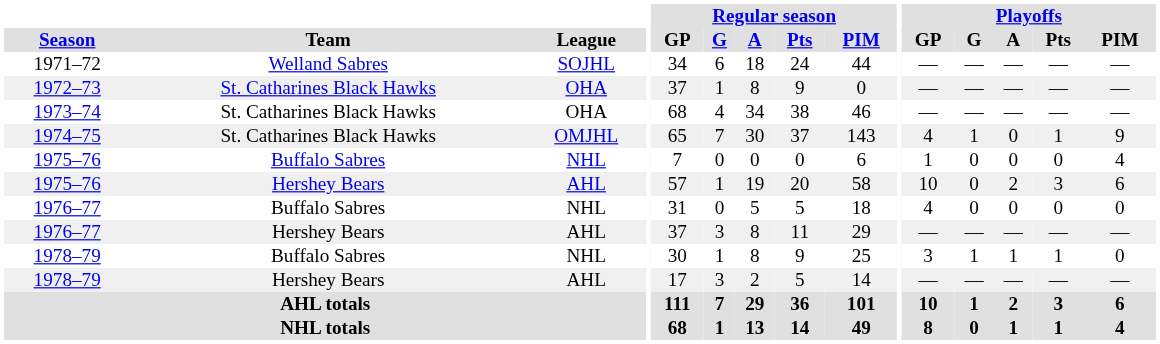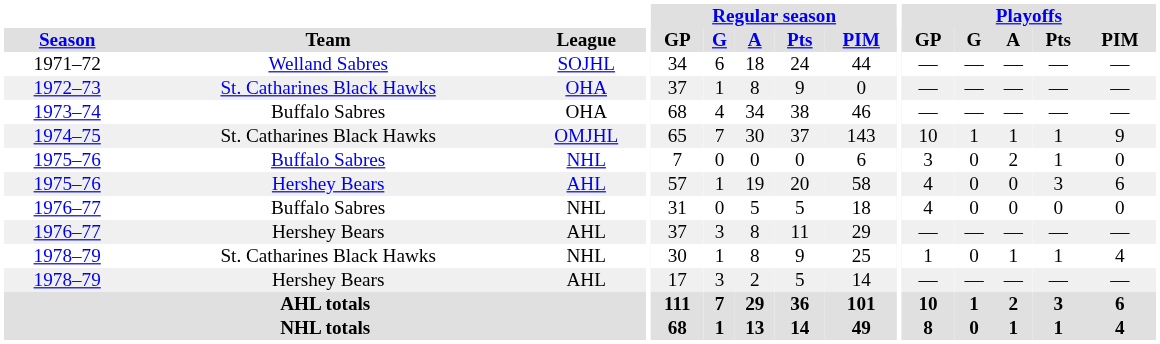1973–74 | Team: St. Catharines Black Hawks -> Buffalo Sabres
1974–75 | Playoffs / GP: 4 -> 10
1974–75 | Playoffs / A: 0 -> 1
1975–76 / NHL | Playoffs / GP: 1 -> 3
1975–76 / NHL | Playoffs / A: 0 -> 2
1975–76 / NHL | Playoffs / Pts: 0 -> 1
1975–76 / NHL | Playoffs / PIM: 4 -> 0
1975–76 / AHL | Playoffs / GP: 10 -> 4
1975–76 / AHL | Playoffs / A: 2 -> 0
1978–79 / NHL | Team: Buffalo Sabres -> St. Catharines Black Hawks
1978–79 / NHL | Playoffs / GP: 3 -> 1
1978–79 / NHL | Playoffs / G: 1 -> 0
1978–79 / NHL | Playoffs / PIM: 0 -> 4
